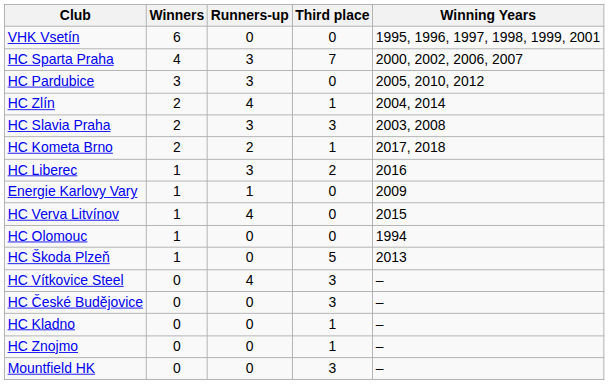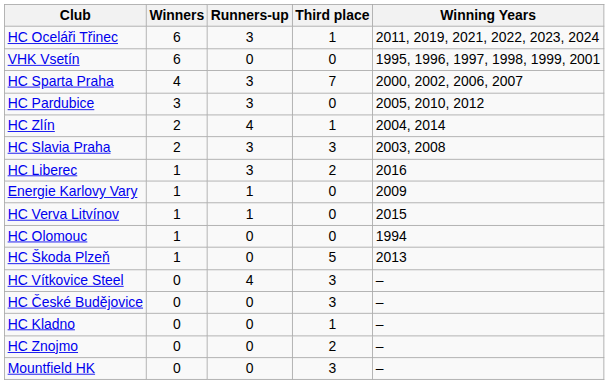+ row: HC Oceláři Třinec | 6 | 3 | 1 | 2011, 2019, 2021, 2022, 2023, 2024
- row: HC Kometa Brno | 2 | 2 | 1 | 2017, 2018
HC Verva Litvínov | Runners-up: 4 -> 1
HC Znojmo | Third place: 1 -> 2
